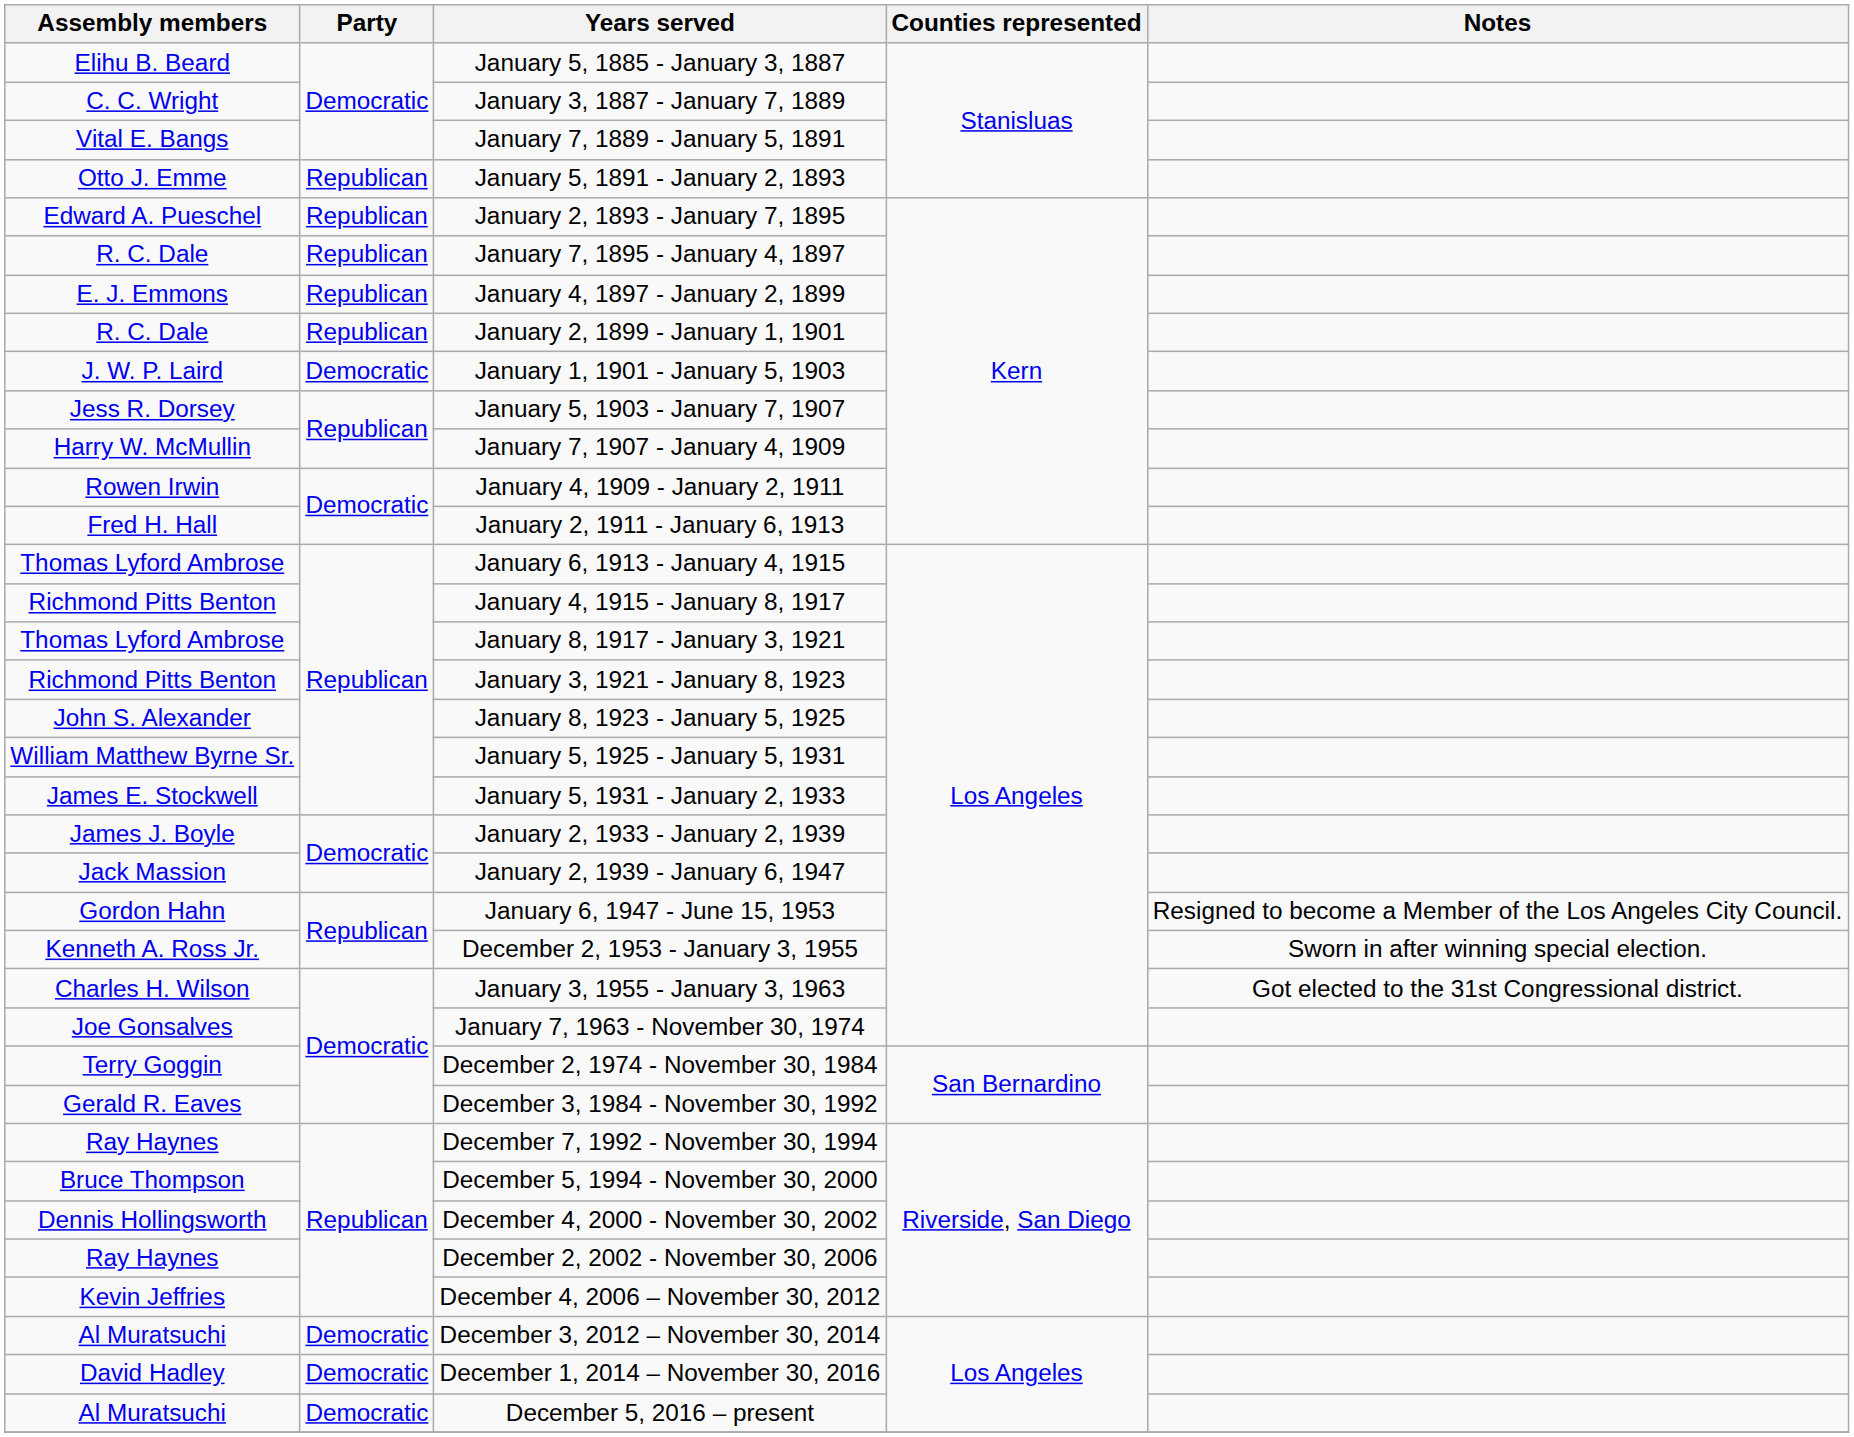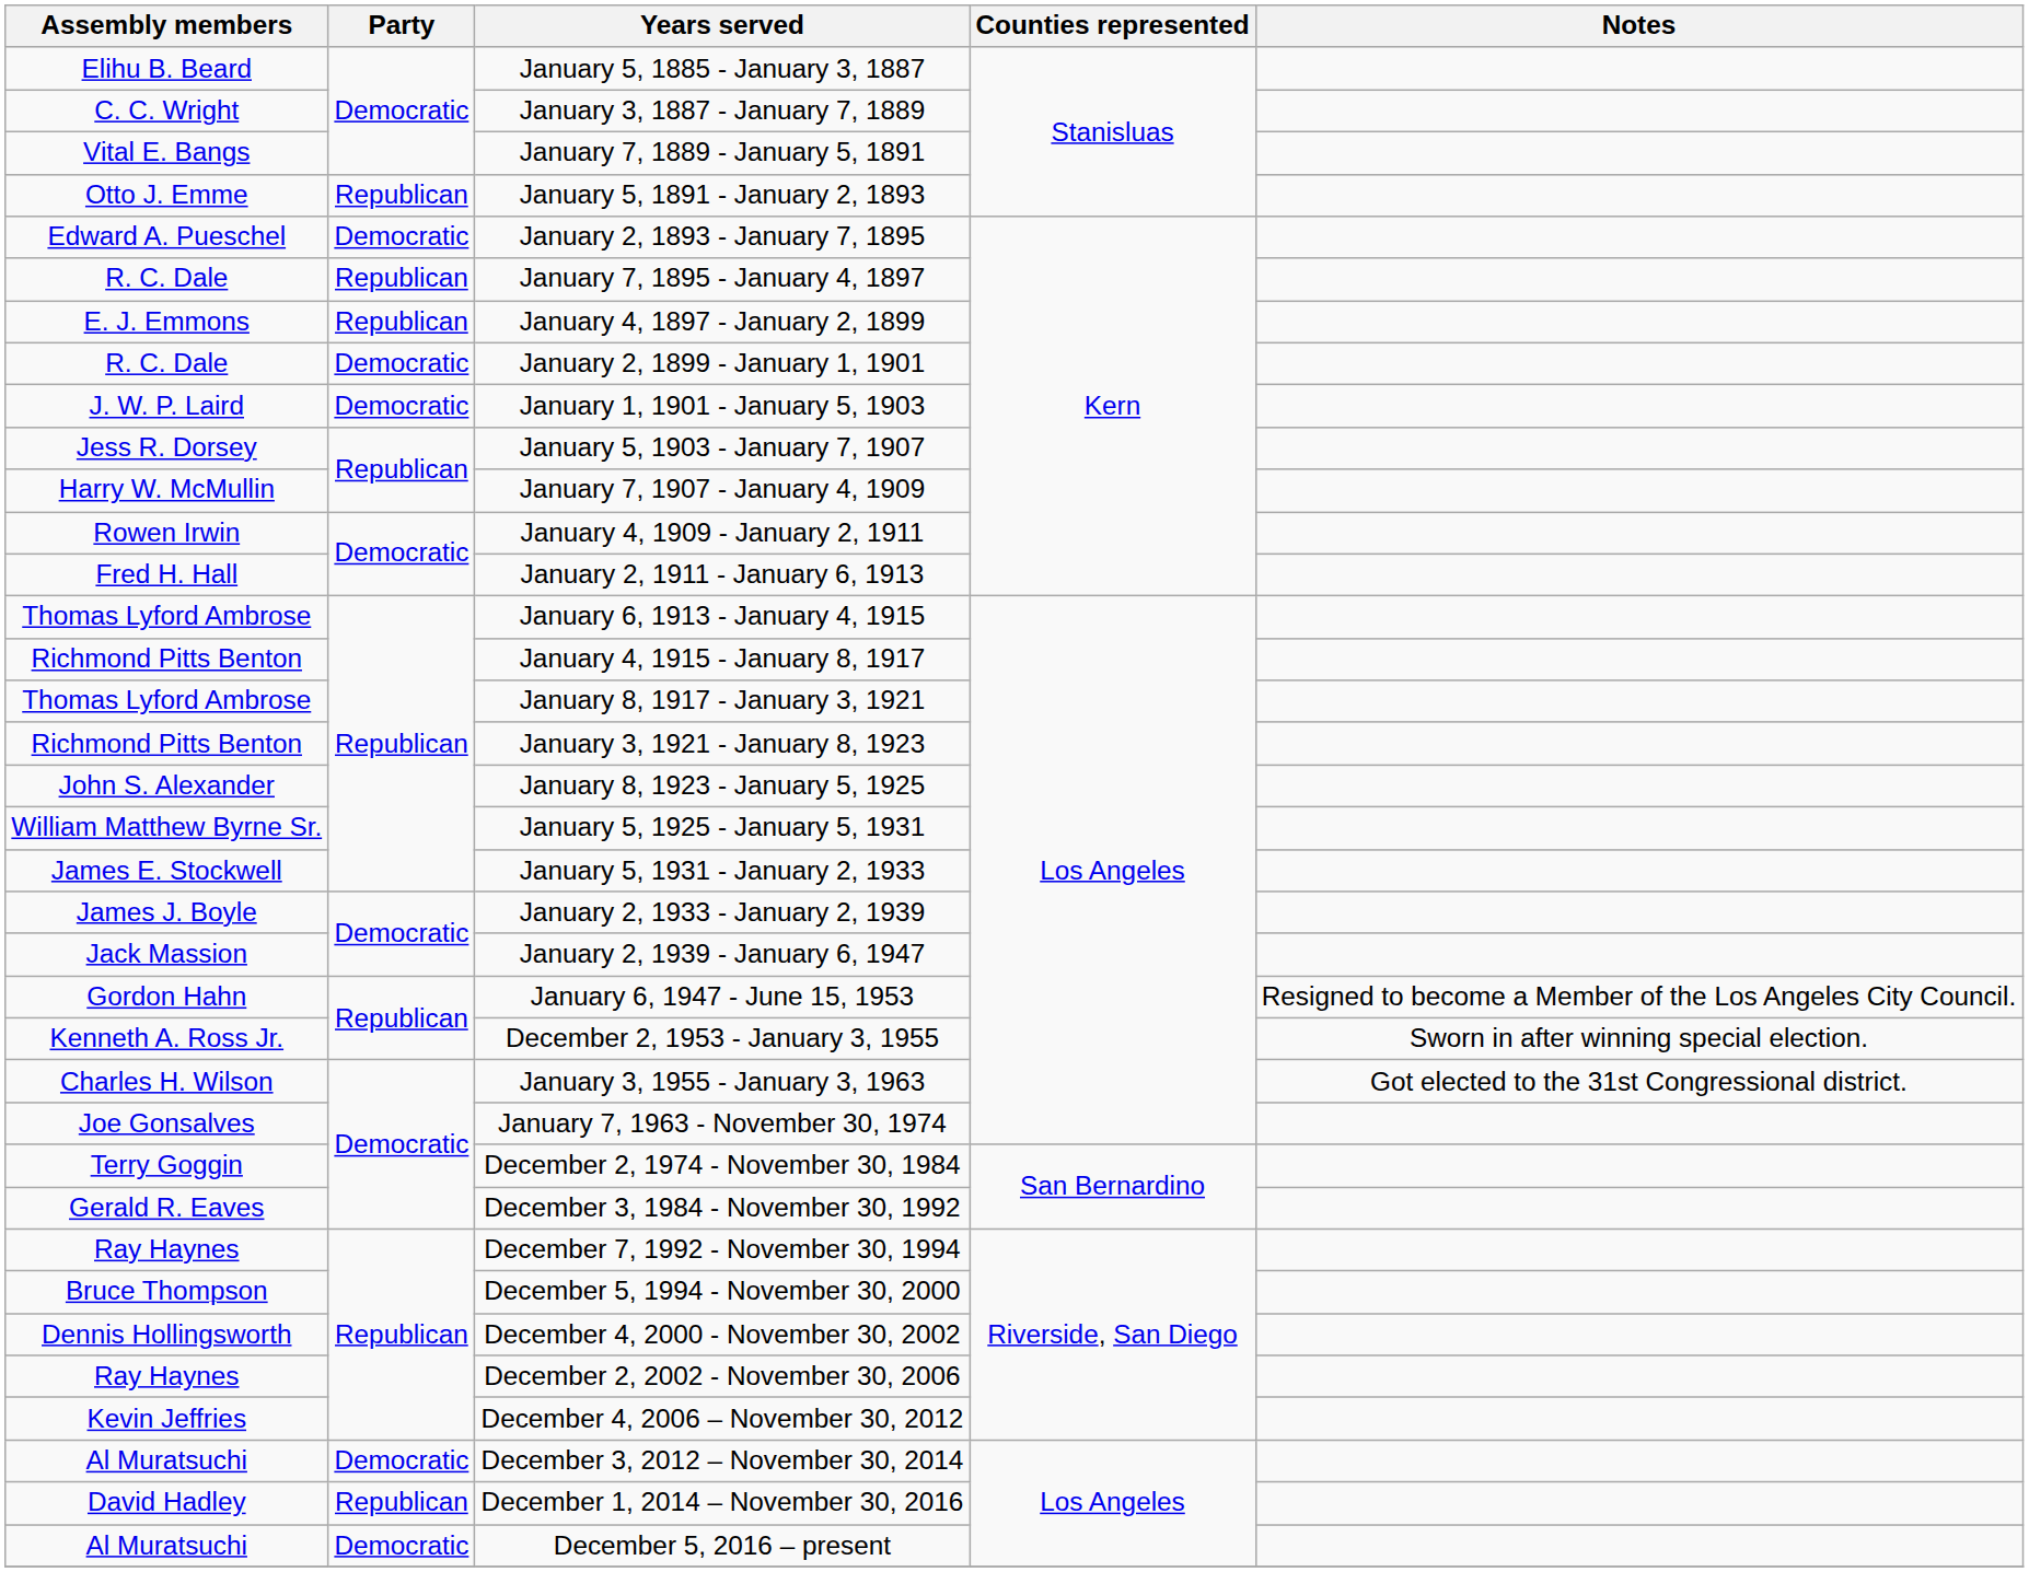January 2, 1893 - January 7, 1895 | Party: Republican -> Democratic
January 2, 1899 - January 1, 1901 | Party: Republican -> Democratic
December 1, 2014 – November 30, 2016 | Party: Democratic -> Republican
